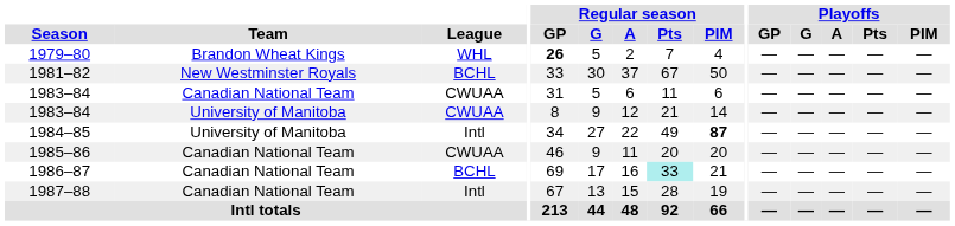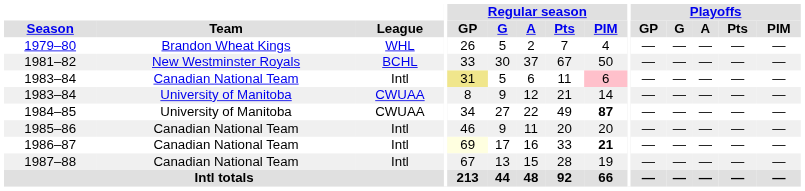1979–80 | Regular season / GP: bold -> normal
1983–84 / Canadian National Team | League: CWUAA -> Intl
1983–84 / Canadian National Team | Regular season / GP: no background -> khaki background
1983–84 / Canadian National Team | Regular season / PIM: no background -> pink background
1984–85 | League: Intl -> CWUAA
1985–86 | League: CWUAA -> Intl
1986–87 | League: BCHL -> Intl
1986–87 | Regular season / GP: no background -> lightyellow background
1986–87 | Regular season / Pts: paleturquoise background -> no background
1986–87 | Regular season / PIM: normal -> bold
